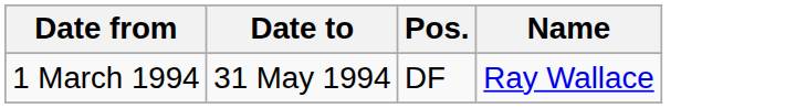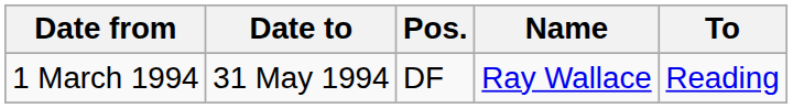+ column: To | Reading
